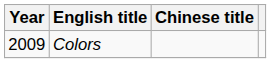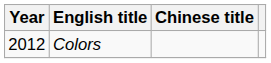Colors | Year: 2009 -> 2012
